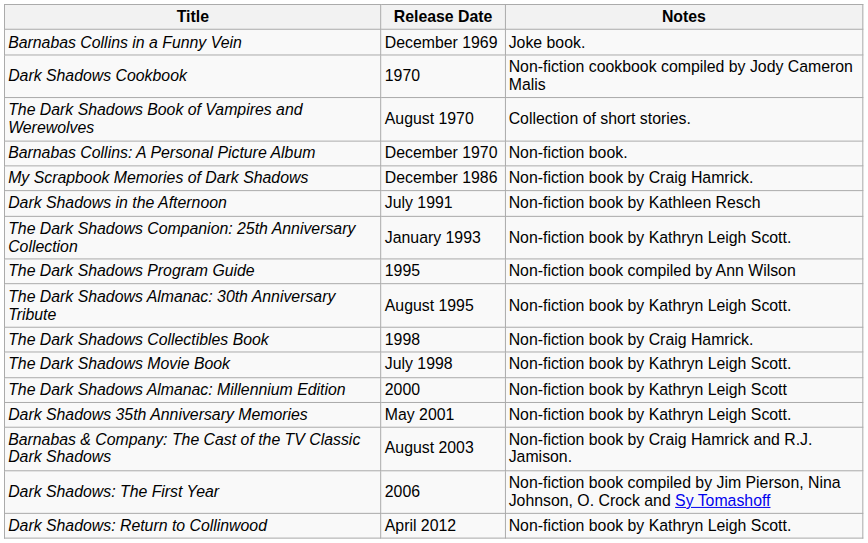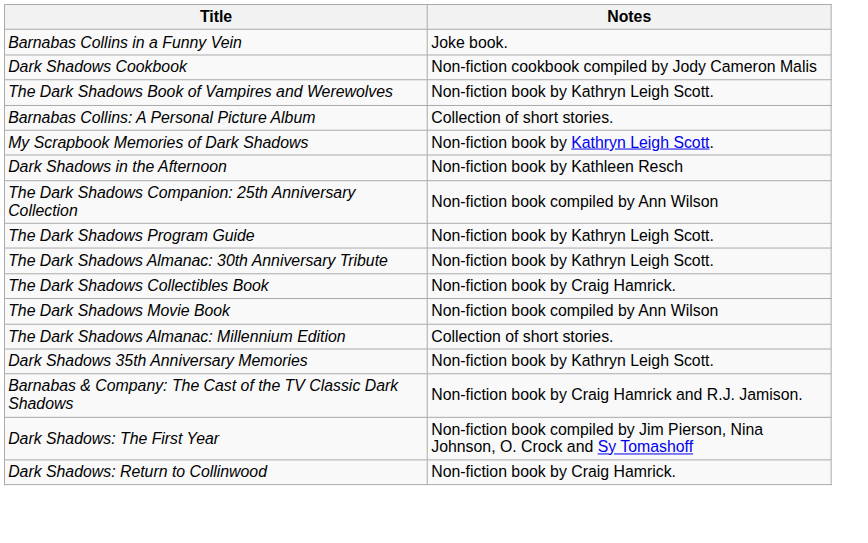- column: Release Date | December 1969 | 1970 | August 1970 | December 1970 | December 1986 | July 1991 | January 1993 | 1995 | August 1995 | 1998 | July 1998 | 2000 | May 2001 | August 2003 | 2006 | April 2012
The Dark Shadows Book of Vampires and Werewolves | Notes: Collection of short stories. -> Non-fiction book by Kathryn Leigh Scott.
Barnabas Collins: A Personal Picture Album | Notes: Non-fiction book. -> Collection of short stories.
My Scrapbook Memories of Dark Shadows | Notes: Non-fiction book by Craig Hamrick. -> Non-fiction book by Kathryn Leigh Scott.
The Dark Shadows Companion: 25th Anniversary Collection | Notes: Non-fiction book by Kathryn Leigh Scott. -> Non-fiction book compiled by Ann Wilson
The Dark Shadows Program Guide | Notes: Non-fiction book compiled by Ann Wilson -> Non-fiction book by Kathryn Leigh Scott.
The Dark Shadows Movie Book | Notes: Non-fiction book by Kathryn Leigh Scott. -> Non-fiction book compiled by Ann Wilson
The Dark Shadows Almanac: Millennium Edition | Notes: Non-fiction book by Kathryn Leigh Scott -> Collection of short stories.
Dark Shadows: Return to Collinwood | Notes: Non-fiction book by Kathryn Leigh Scott. -> Non-fiction book by Craig Hamrick.
